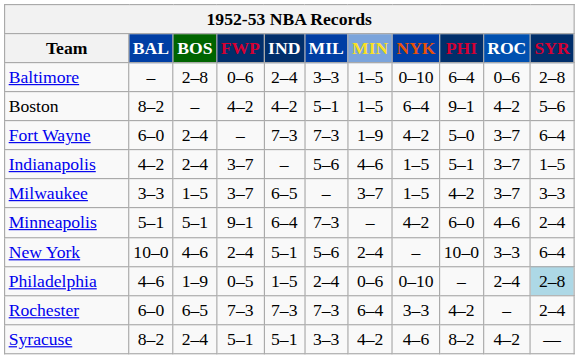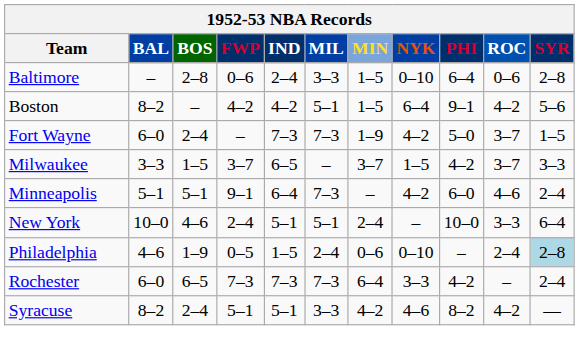Fort Wayne | SYR: 6–4 -> 1–5
- row: Indianapolis | 4–2 | 2–4 | 3–7 | – | 5–6 | 4–6 | 1–5 | 5–1 | 3–7 | 1–5
New York | MIL: 5–6 -> 5–1
